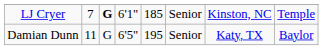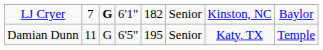LJ Cryer | column 5: 185 -> 182
LJ Cryer | column 8: Temple -> Baylor
Damian Dunn | column 8: Baylor -> Temple
